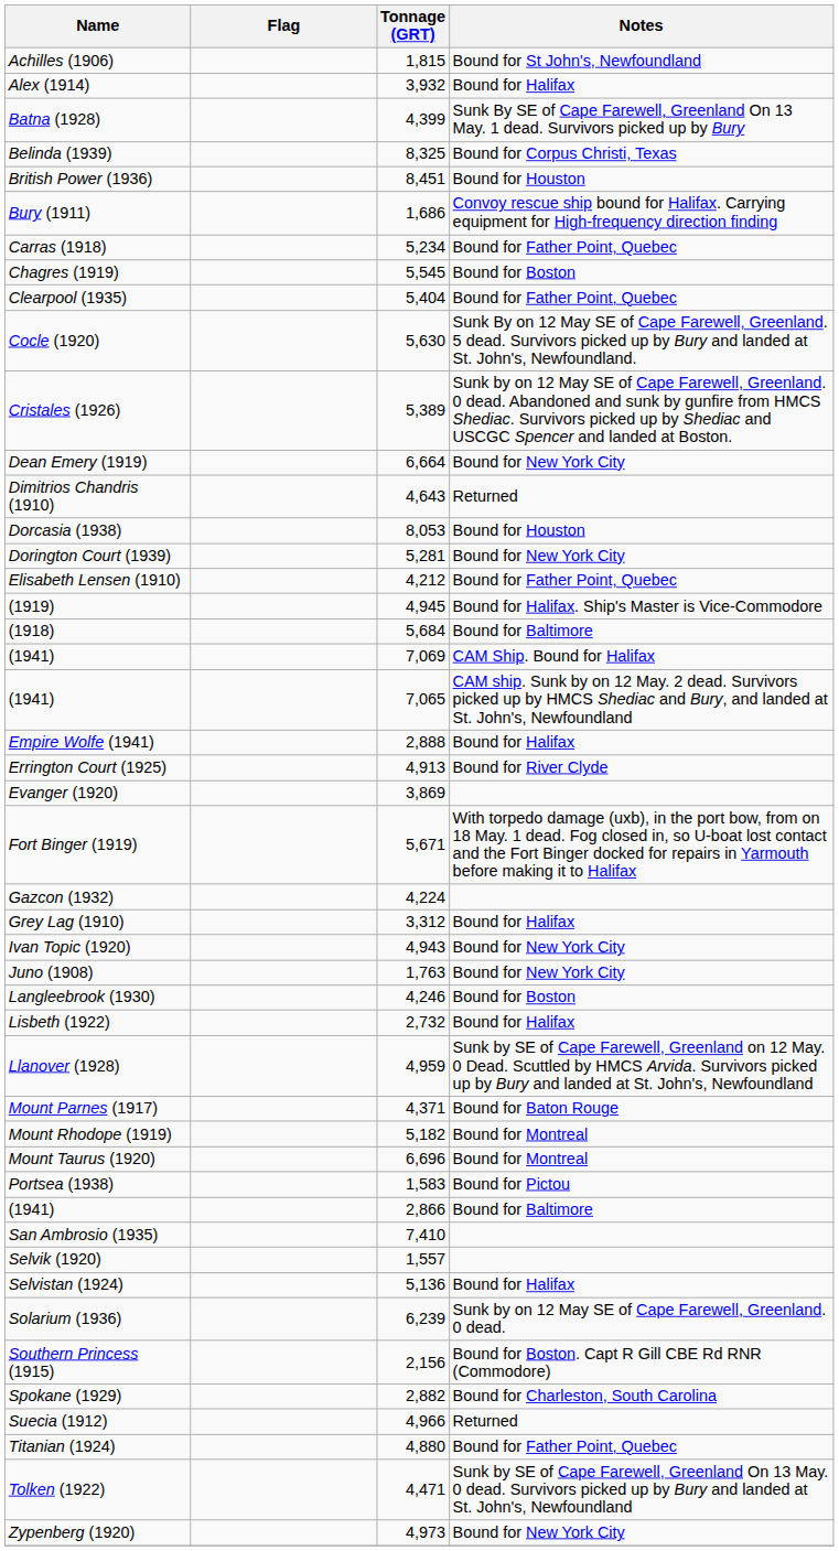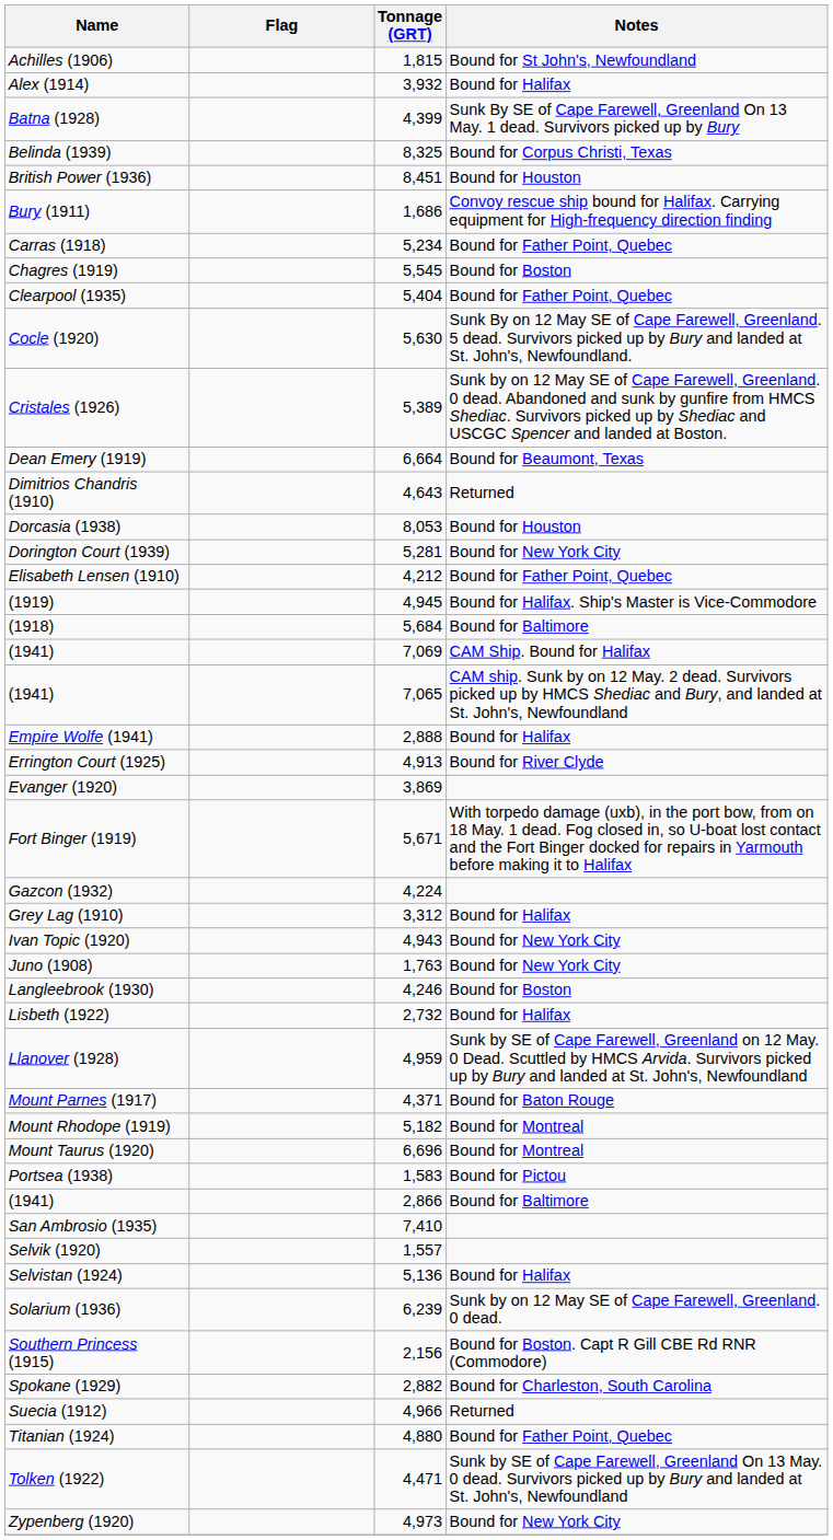Dean Emery (1919) | Notes: Bound for New York City -> Bound for Beaumont, Texas
